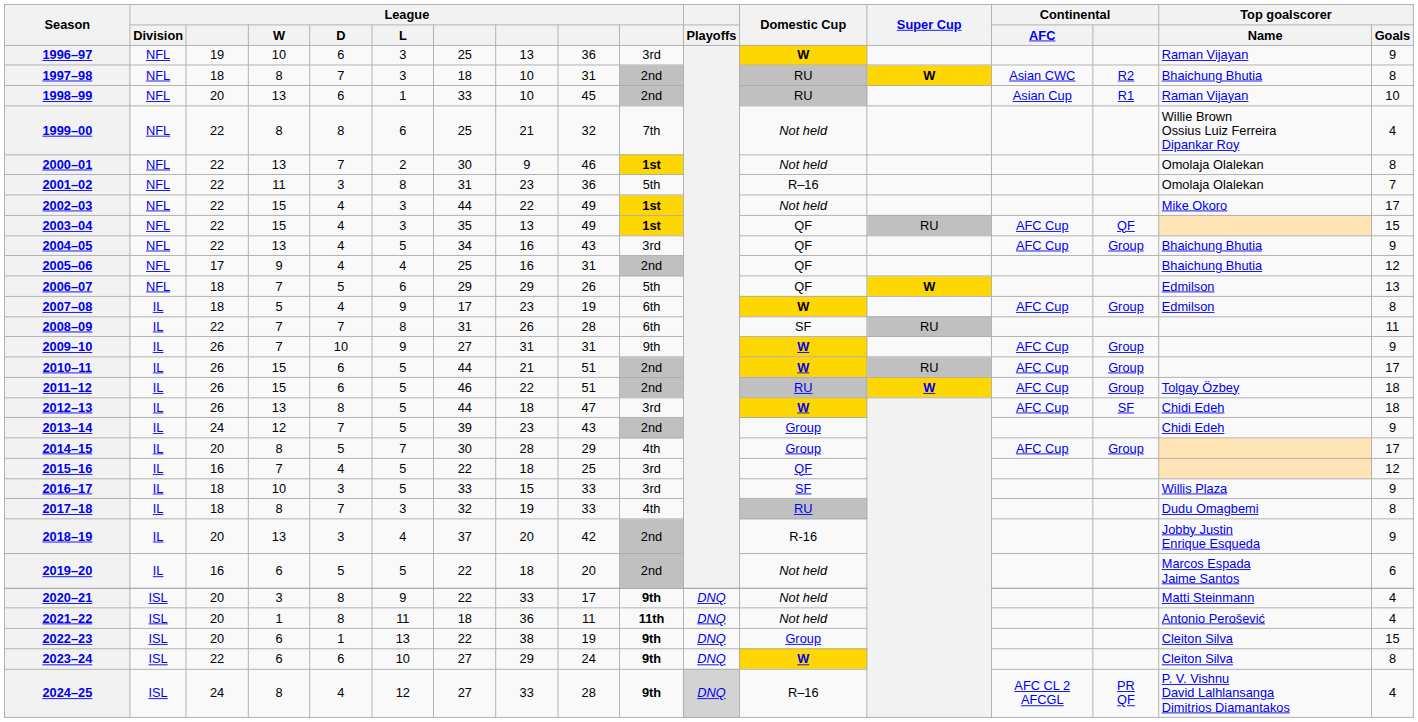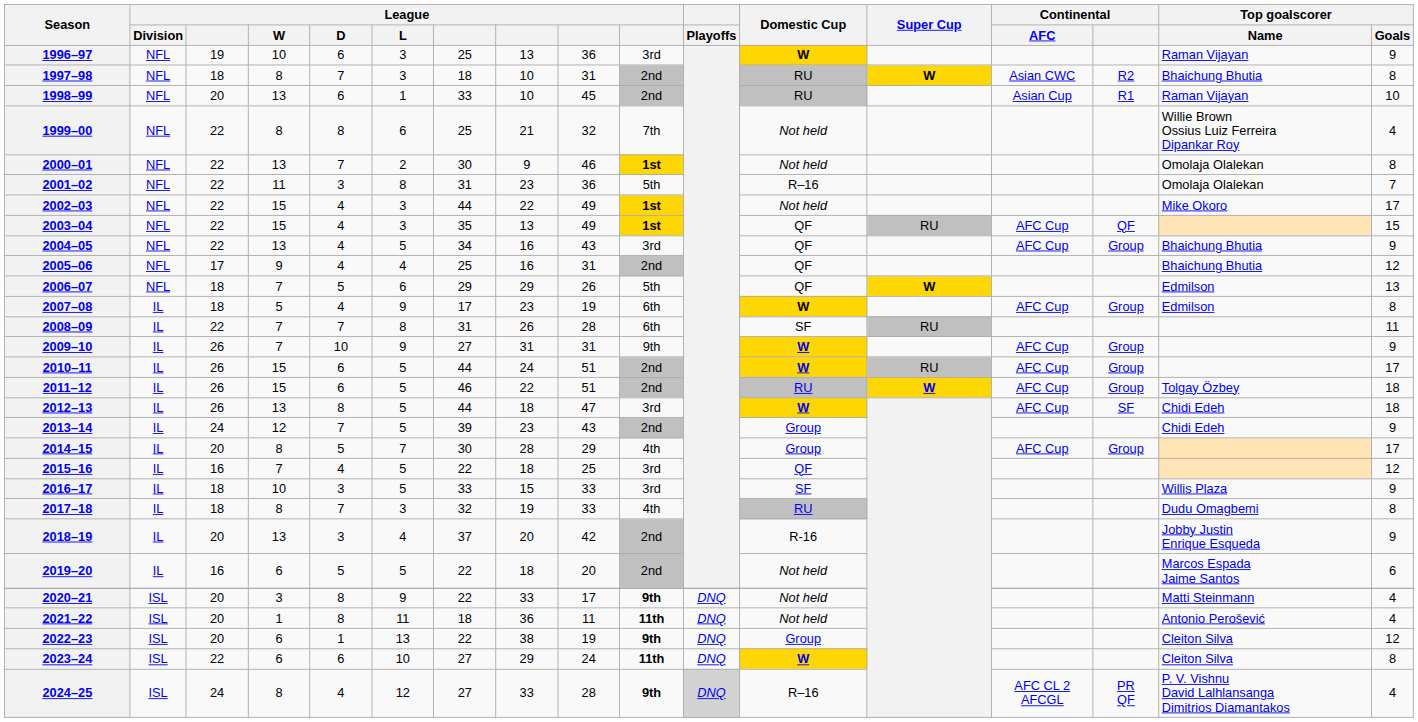2010–11 | column 8: 21 -> 24
2022–23 | Top goalscorer / Goals: 15 -> 12
2023–24 | column 10: 9th -> 11th
